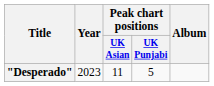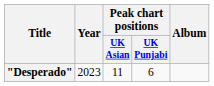"Desperado" | Peak chart positions / UK Punjabi: 5 -> 6
